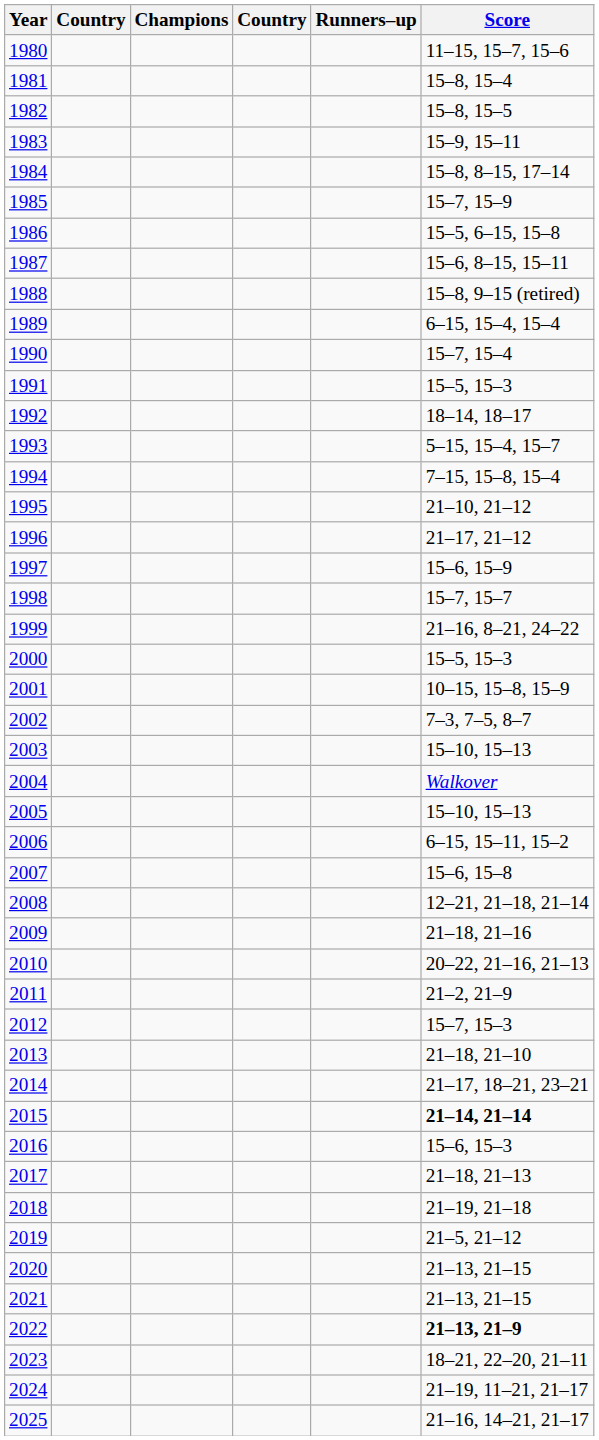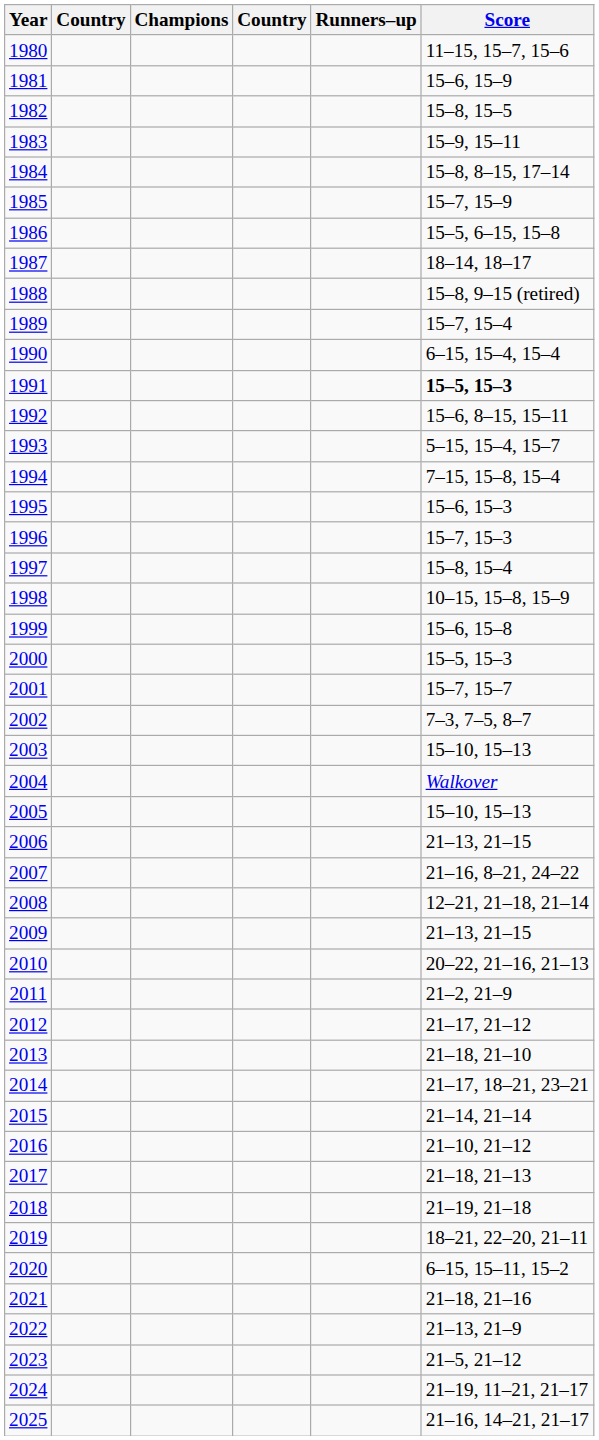1981 | Score: 15–8, 15–4 -> 15–6, 15–9
1987 | Score: 15–6, 8–15, 15–11 -> 18–14, 18–17
1989 | Score: 6–15, 15–4, 15–4 -> 15–7, 15–4
1990 | Score: 15–7, 15–4 -> 6–15, 15–4, 15–4
1991 | Score: normal -> bold
1992 | Score: 18–14, 18–17 -> 15–6, 8–15, 15–11
1995 | Score: 21–10, 21–12 -> 15–6, 15–3
1996 | Score: 21–17, 21–12 -> 15–7, 15–3
1997 | Score: 15–6, 15–9 -> 15–8, 15–4
1998 | Score: 15–7, 15–7 -> 10–15, 15–8, 15–9
1999 | Score: 21–16, 8–21, 24–22 -> 15–6, 15–8
2001 | Score: 10–15, 15–8, 15–9 -> 15–7, 15–7
2006 | Score: 6–15, 15–11, 15–2 -> 21–13, 21–15
2007 | Score: 15–6, 15–8 -> 21–16, 8–21, 24–22
2009 | Score: 21–18, 21–16 -> 21–13, 21–15
2012 | Score: 15–7, 15–3 -> 21–17, 21–12
2015 | Score: bold -> normal
2016 | Score: 15–6, 15–3 -> 21–10, 21–12
2019 | Score: 21–5, 21–12 -> 18–21, 22–20, 21–11
2020 | Score: 21–13, 21–15 -> 6–15, 15–11, 15–2
2021 | Score: 21–13, 21–15 -> 21–18, 21–16
2022 | Score: bold -> normal
2023 | Score: 18–21, 22–20, 21–11 -> 21–5, 21–12
